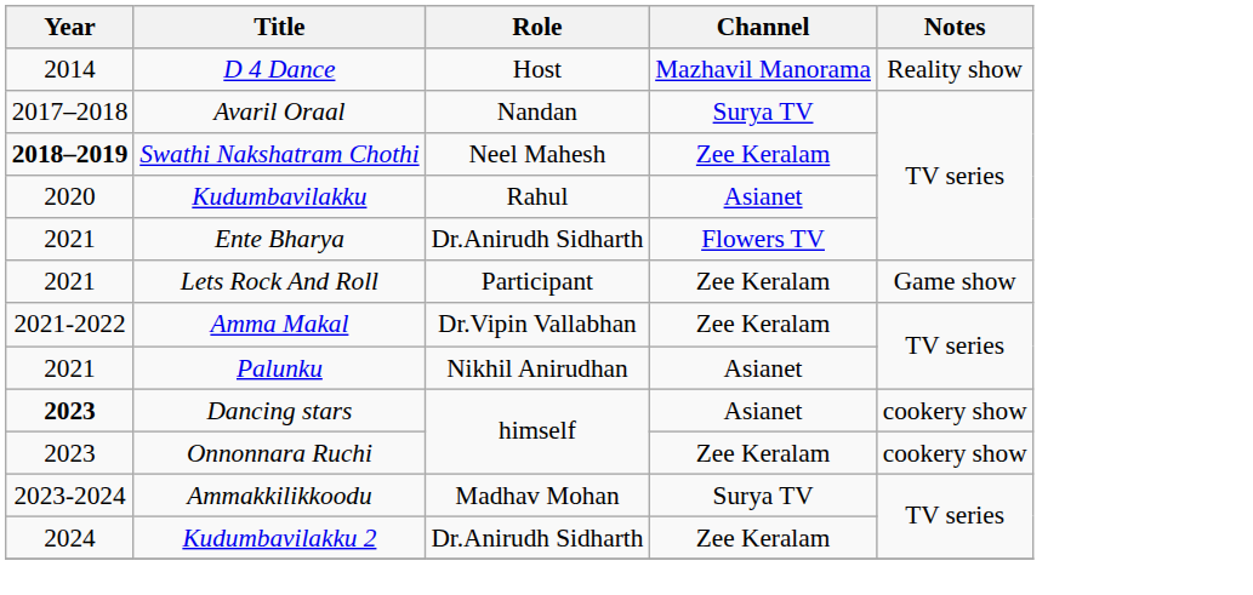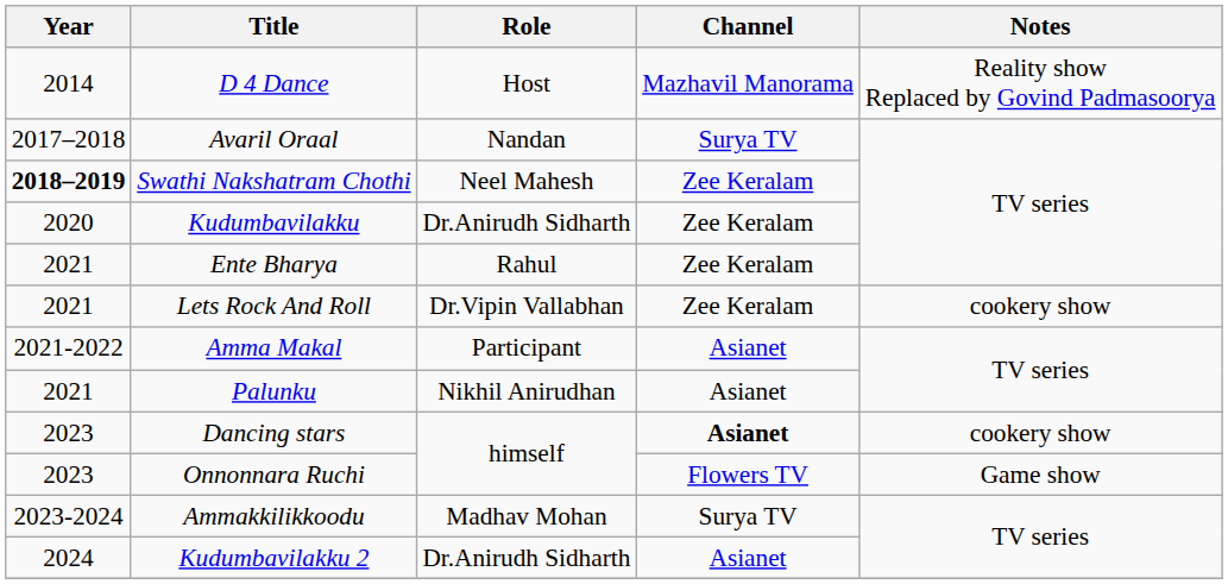D 4 Dance | Notes: Reality show -> Reality show Replaced by Govind Padmasoorya
Kudumbavilakku | Role: Rahul -> Dr.Anirudh Sidharth
Kudumbavilakku | Channel: Asianet -> Zee Keralam
Ente Bharya | Role: Dr.Anirudh Sidharth -> Rahul
Ente Bharya | Channel: Flowers TV -> Zee Keralam
Lets Rock And Roll | Role: Participant -> Dr.Vipin Vallabhan
Lets Rock And Roll | Notes: Game show -> cookery show
Amma Makal | Role: Dr.Vipin Vallabhan -> Participant
Amma Makal | Channel: Zee Keralam -> Asianet
Dancing stars | Year: bold -> normal
Dancing stars | Channel: normal -> bold
Onnonnara Ruchi | Channel: Zee Keralam -> Flowers TV
Onnonnara Ruchi | Notes: cookery show -> Game show
Kudumbavilakku 2 | Channel: Zee Keralam -> Asianet
